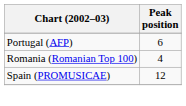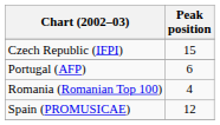+ row: Czech Republic (IFPI) | 15
